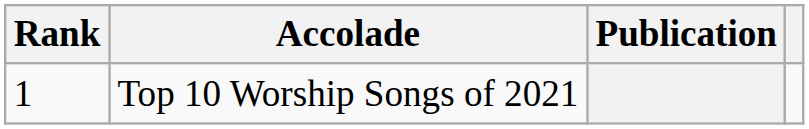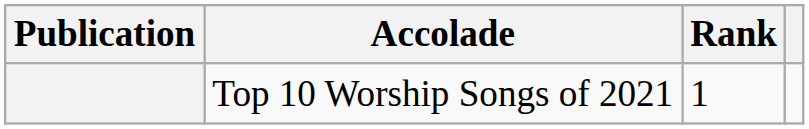columns swapped: Publication <-> Rank
